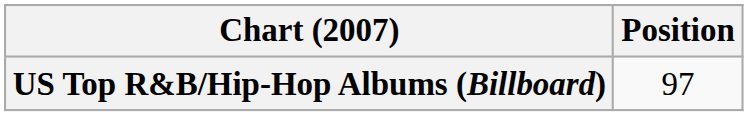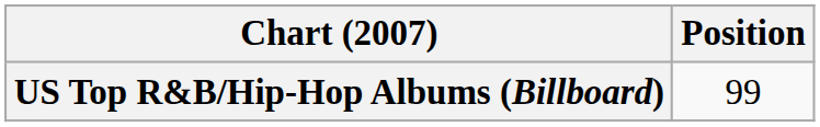US Top R&B/Hip-Hop Albums (Billboard) | Position: 97 -> 99
